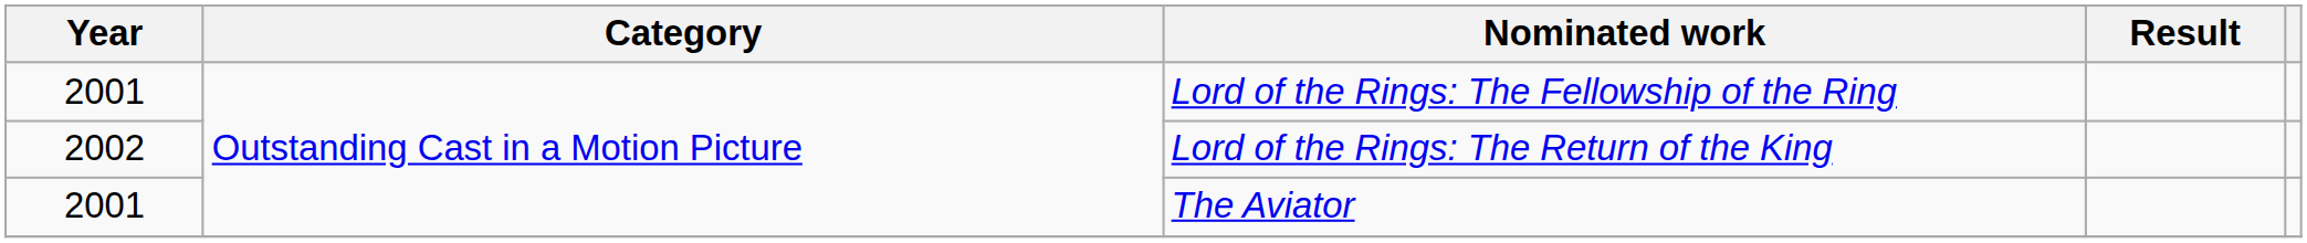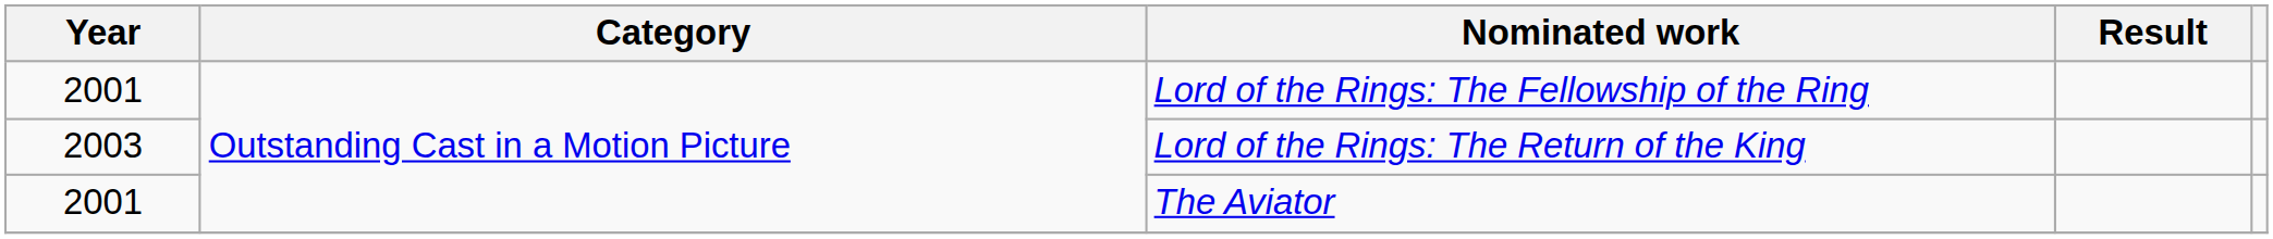Lord of the Rings: The Return of the King | Year: 2002 -> 2003
